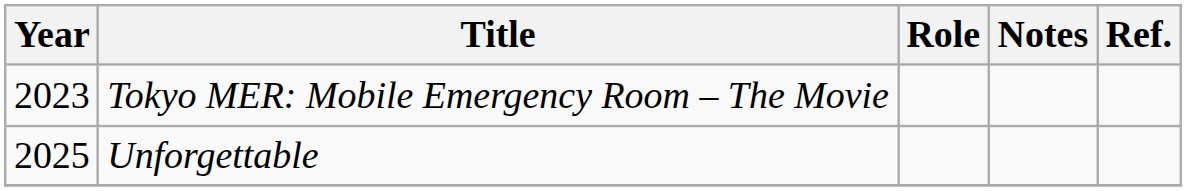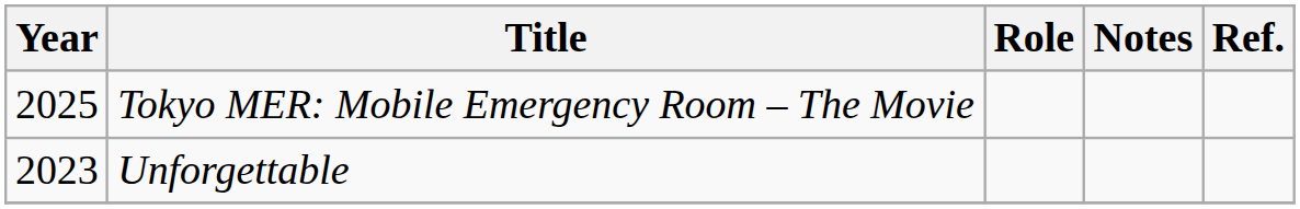Tokyo MER: Mobile Emergency Room – The Movie | Year: 2023 -> 2025
Unforgettable | Year: 2025 -> 2023
